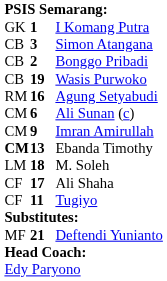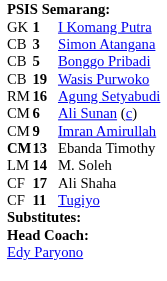Bonggo Pribadi | column 2: 2 -> 5
M. Soleh | column 2: 18 -> 14
- row: MF | 21 | Deftendi Yunianto
